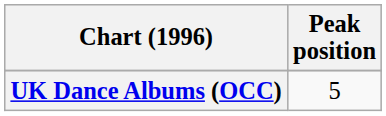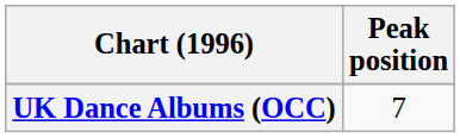UK Dance Albums (OCC) | Peak position: 5 -> 7
